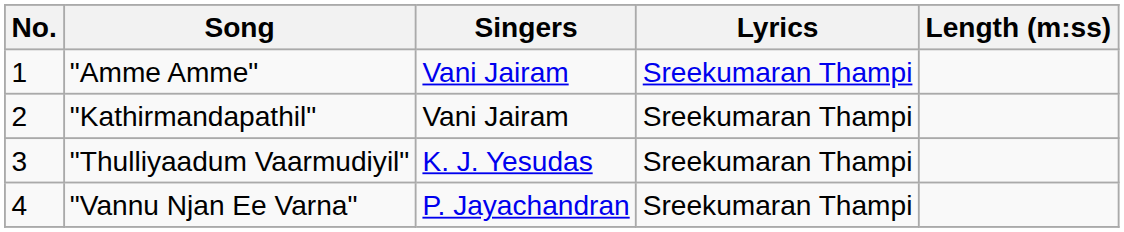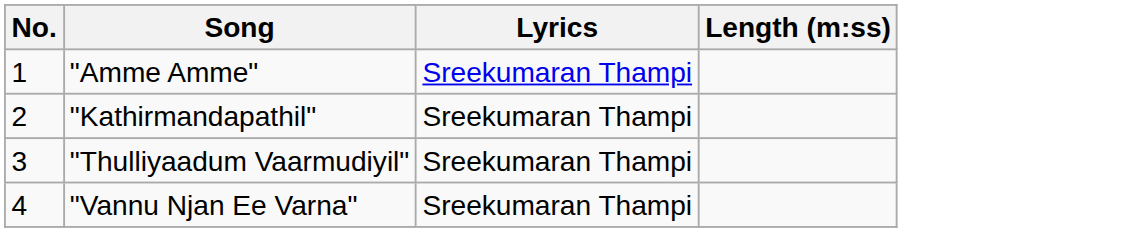- column: Singers | Vani Jairam | Vani Jairam | K. J. Yesudas | P. Jayachandran
